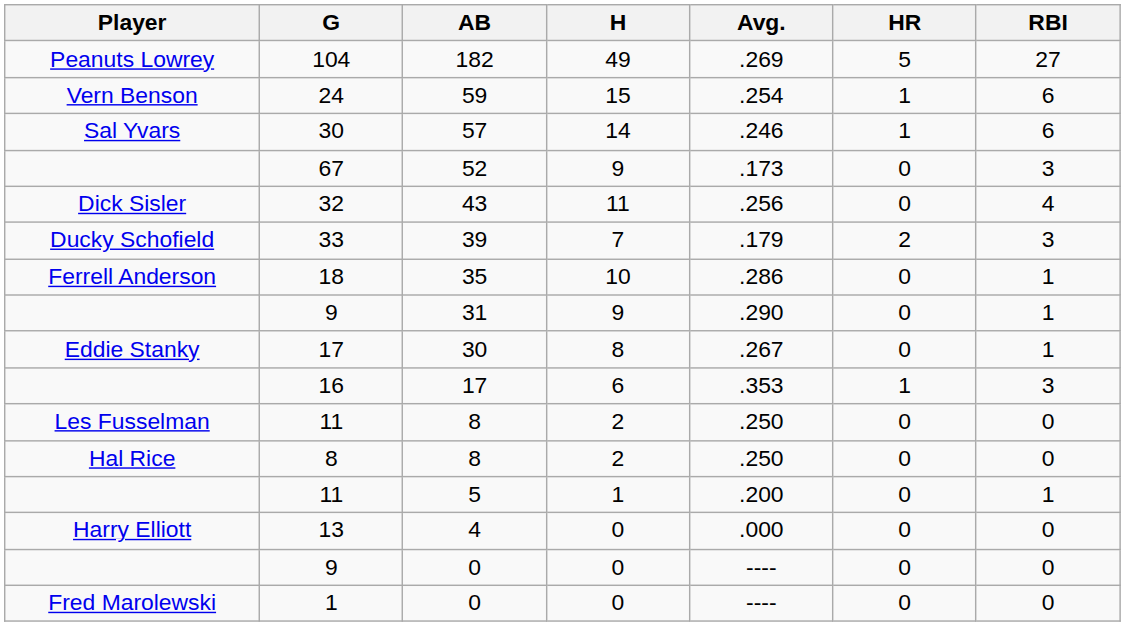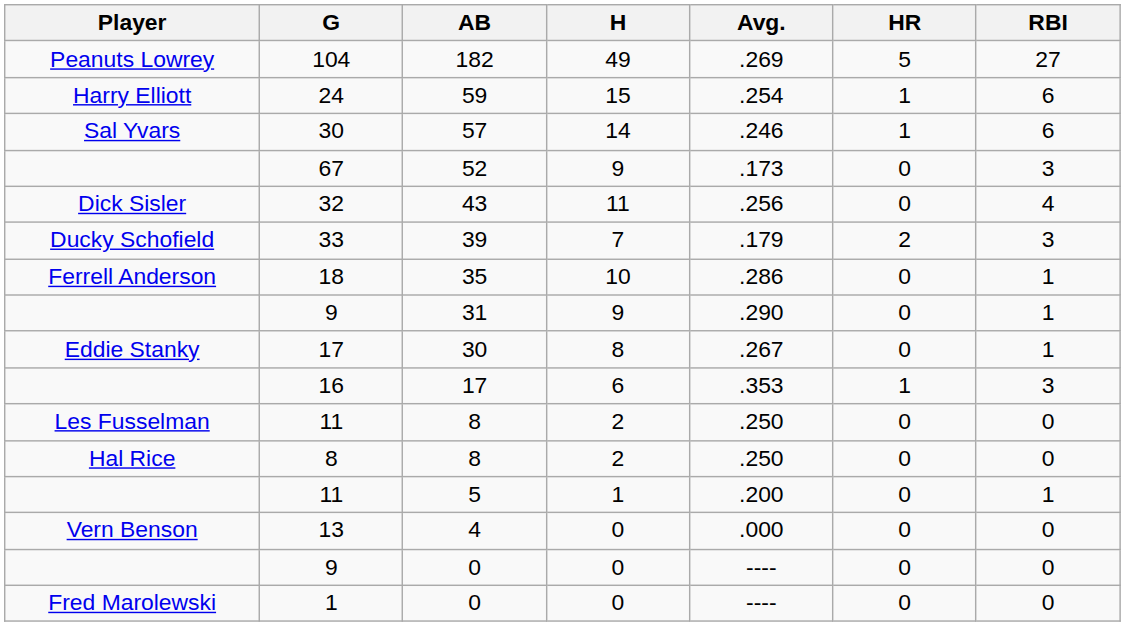24 | Player: Vern Benson -> Harry Elliott
13 | Player: Harry Elliott -> Vern Benson
